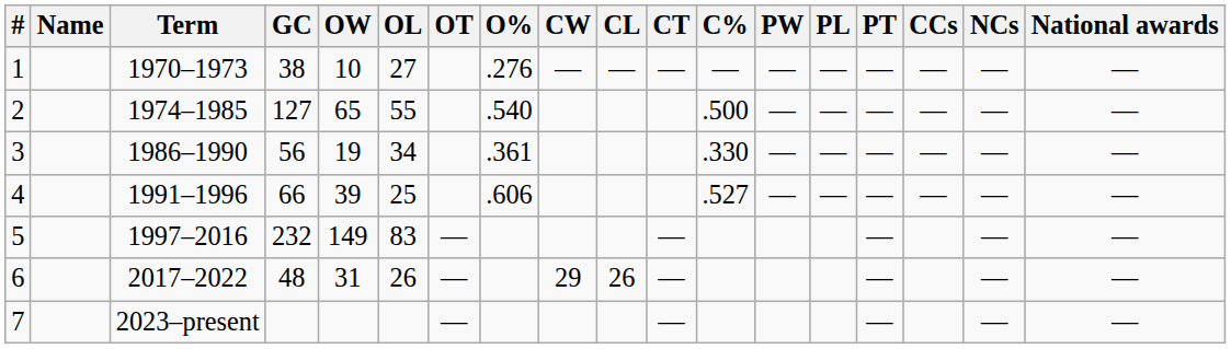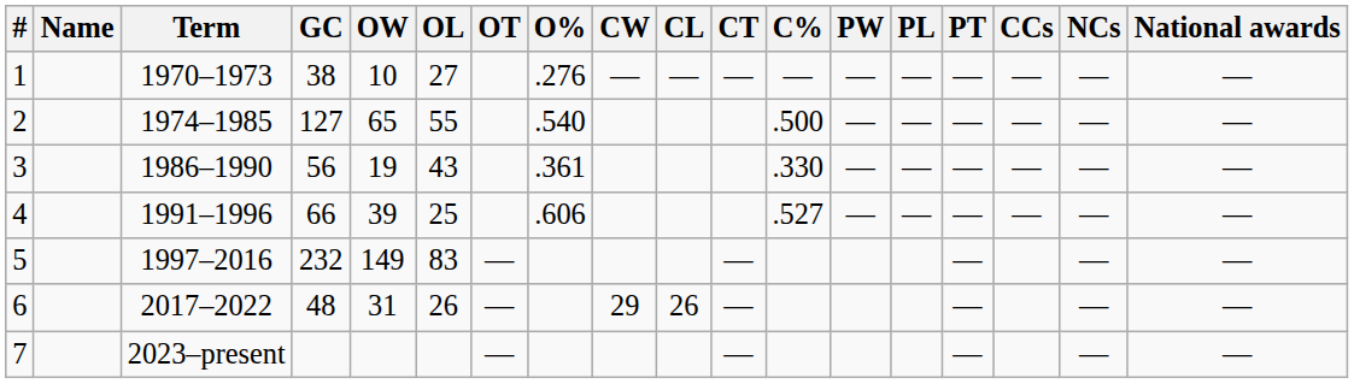3 | OL: 34 -> 43
